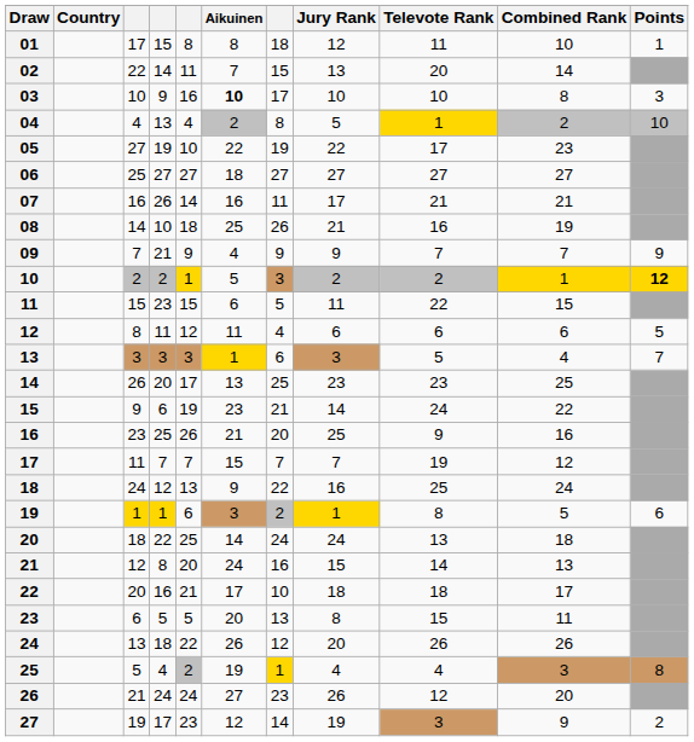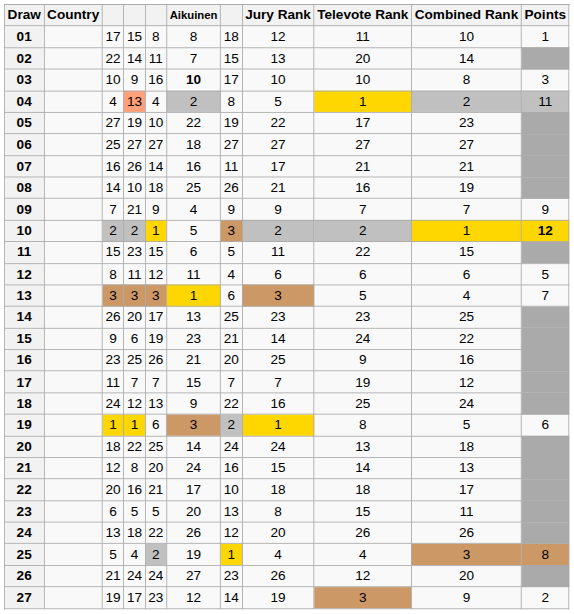04 | column 4: no background -> lightsalmon background
04 | Points: 10 -> 11
